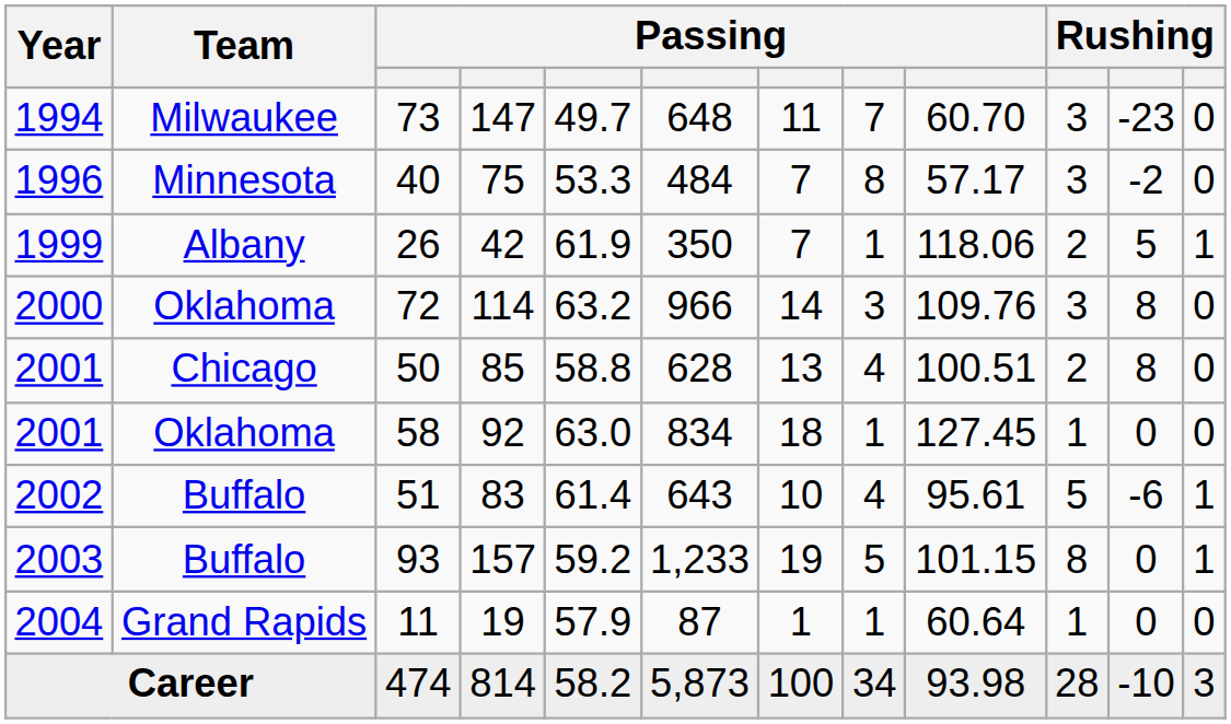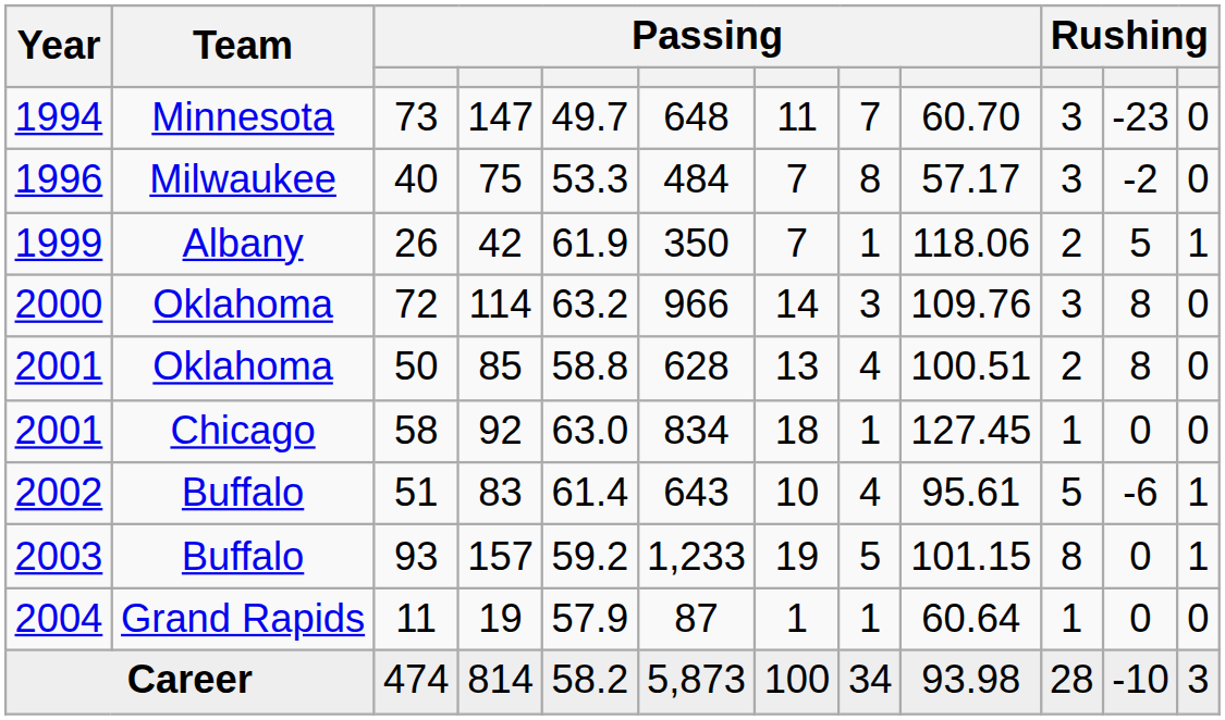73 | Team: Milwaukee -> Minnesota
40 | Team: Minnesota -> Milwaukee
50 | Team: Chicago -> Oklahoma
58 | Team: Oklahoma -> Chicago
